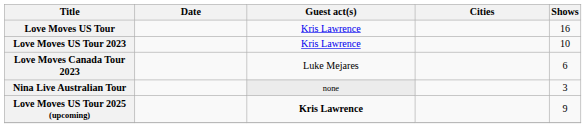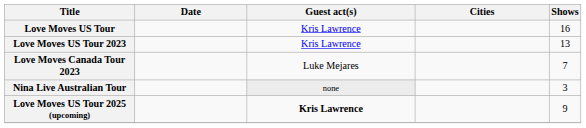Love Moves US Tour 2023 | Shows: 10 -> 13
Love Moves Canada Tour 2023 | Shows: 6 -> 7
